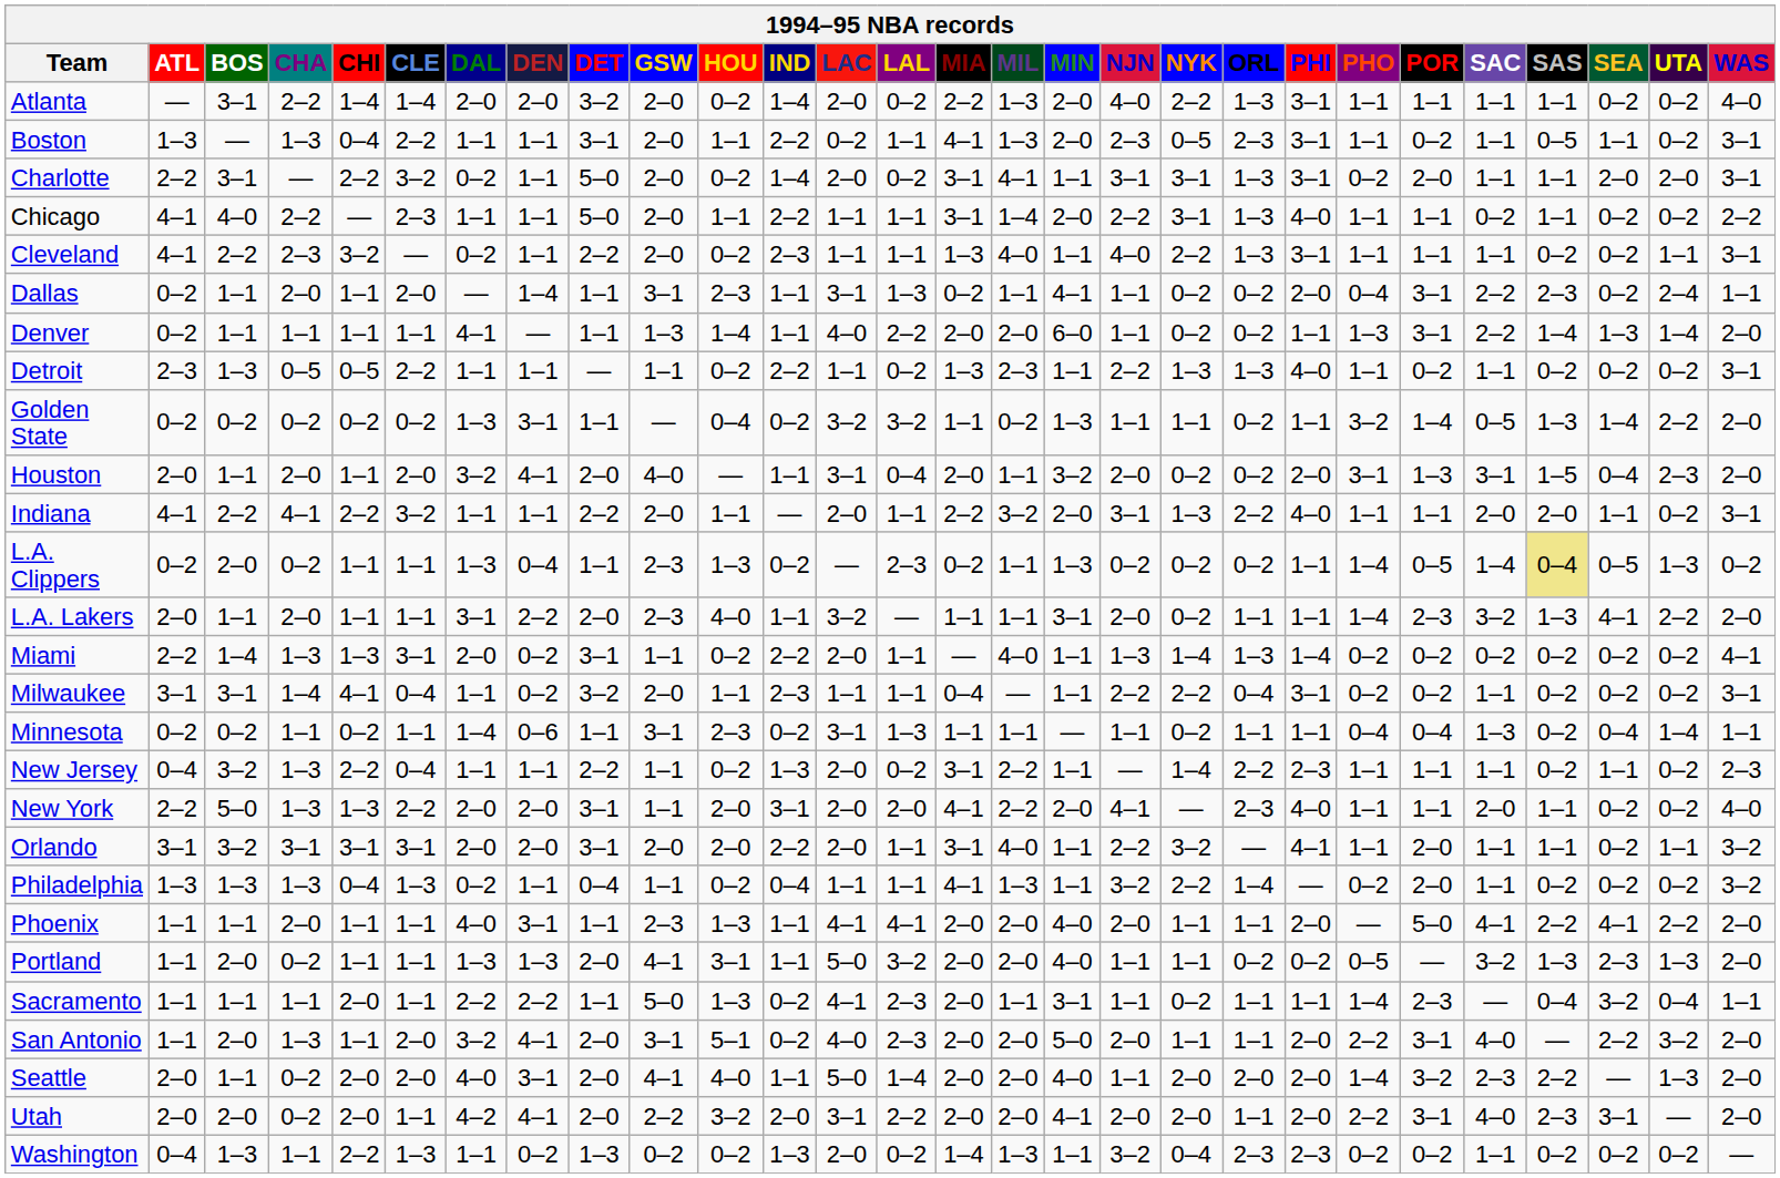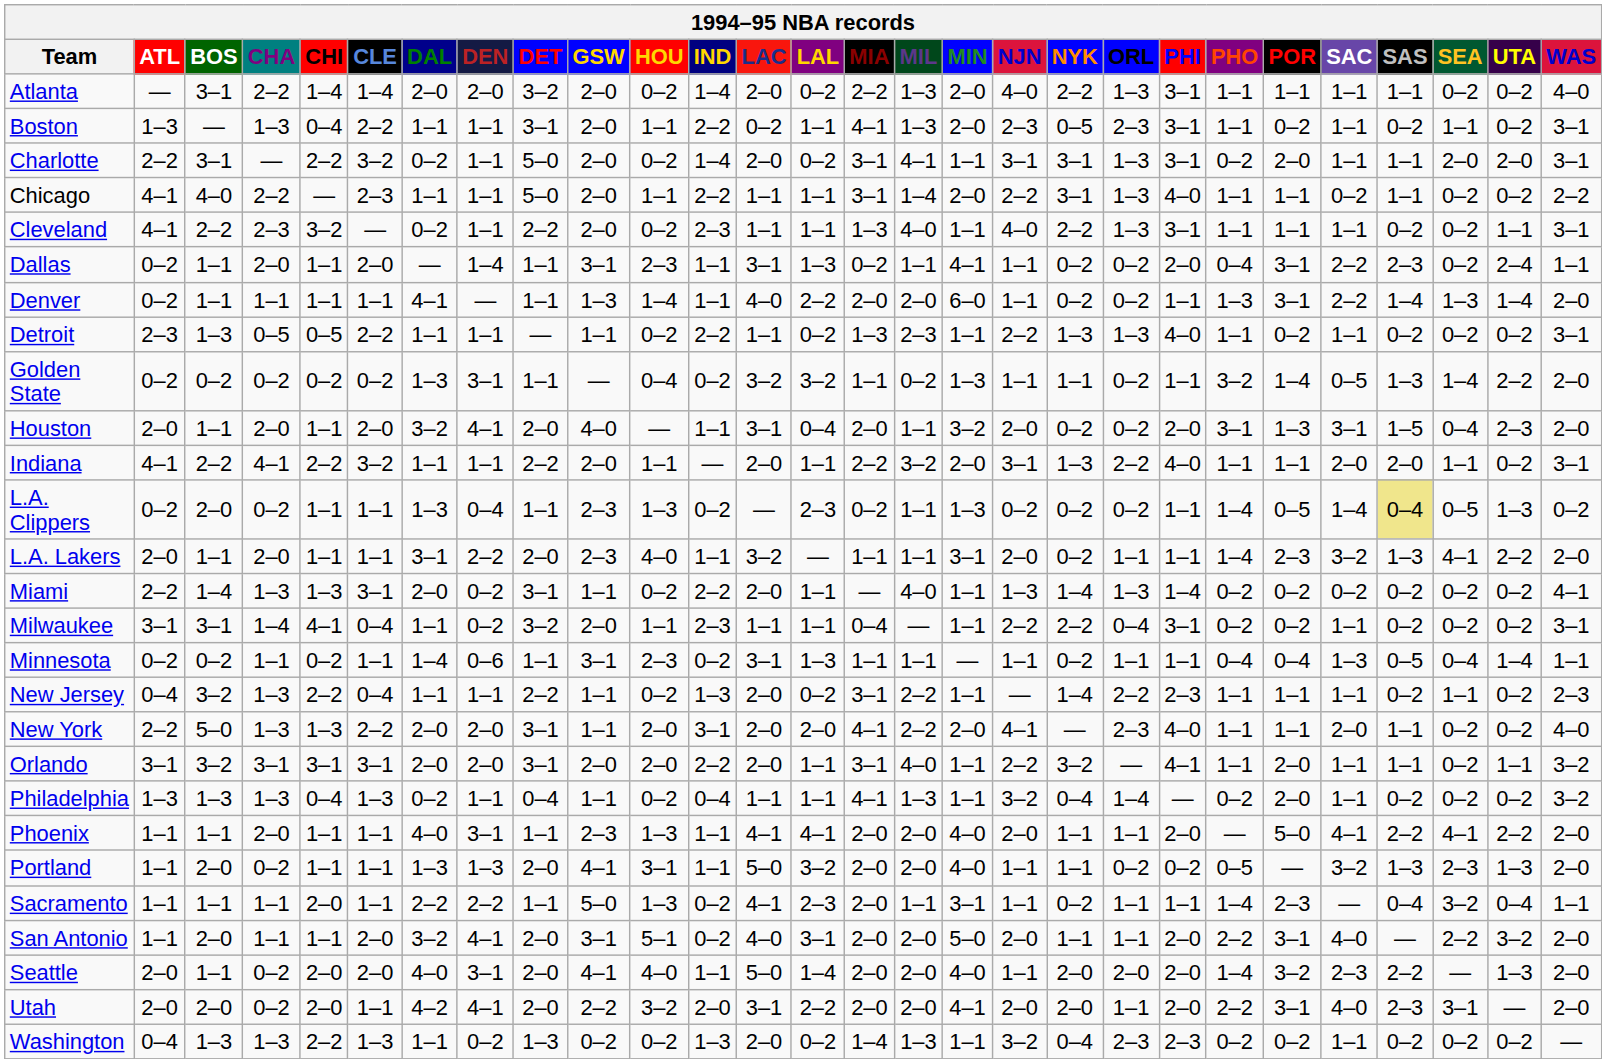Boston | SAS: 0–5 -> 0–2
Minnesota | SAS: 0–2 -> 0–5
Philadelphia | NYK: 2–2 -> 0–4
San Antonio | CHA: 1–3 -> 1–1
San Antonio | LAL: 2–3 -> 3–1
Washington | CHA: 1–1 -> 1–3
